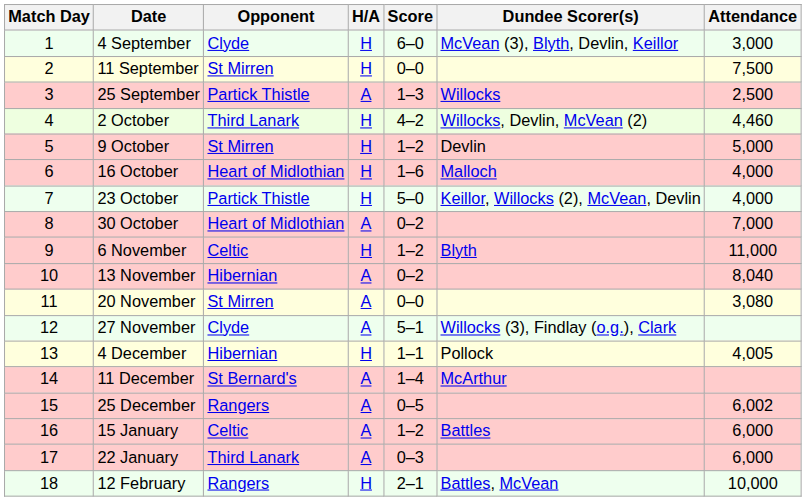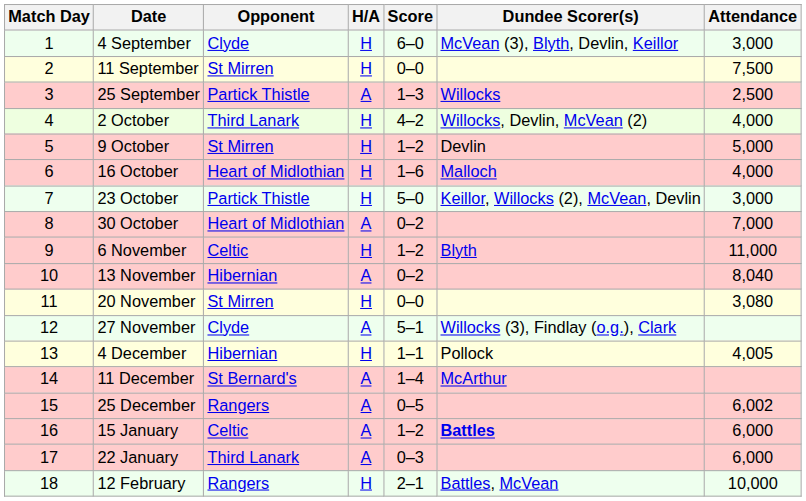2 October | Attendance: 4,460 -> 4,000
23 October | Attendance: 4,000 -> 3,000
20 November | H/A: A -> H
15 January | Dundee Scorer(s): normal -> bold
